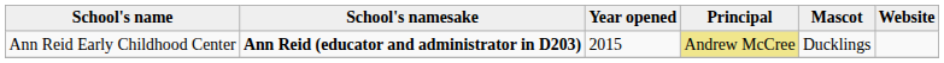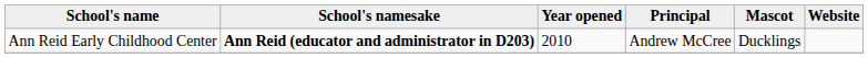Ann Reid Early Childhood Center | Year opened: 2015 -> 2010
Ann Reid Early Childhood Center | Principal: khaki background -> no background
